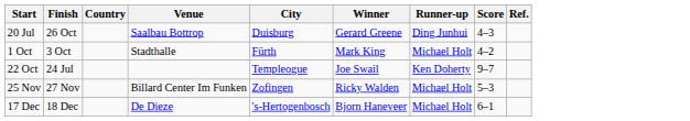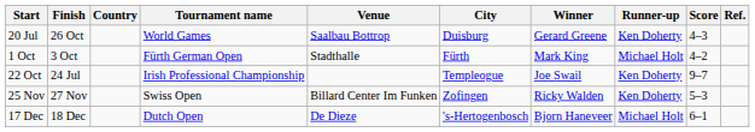+ column: Tournament name | World Games | Fürth German Open | Irish Professional Championship | Swiss Open | Dutch Open
20 Jul | Runner-up: Ding Junhui -> Ken Doherty
25 Nov | Runner-up: Michael Holt -> Ken Doherty
